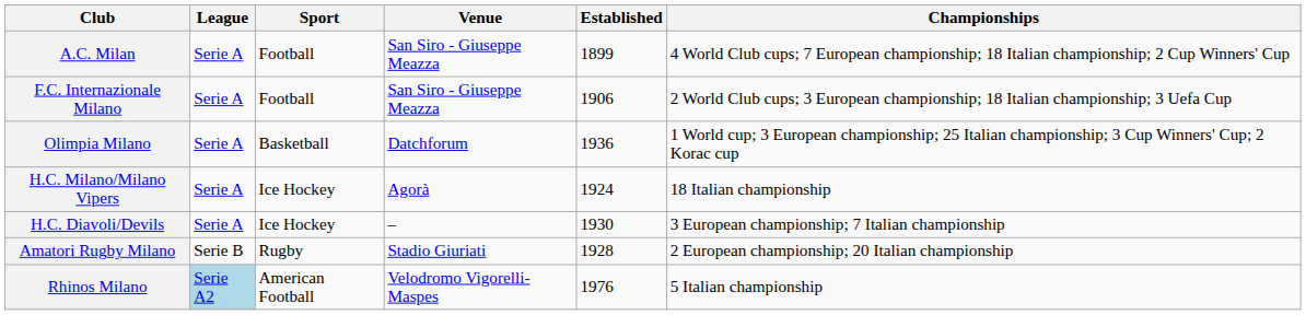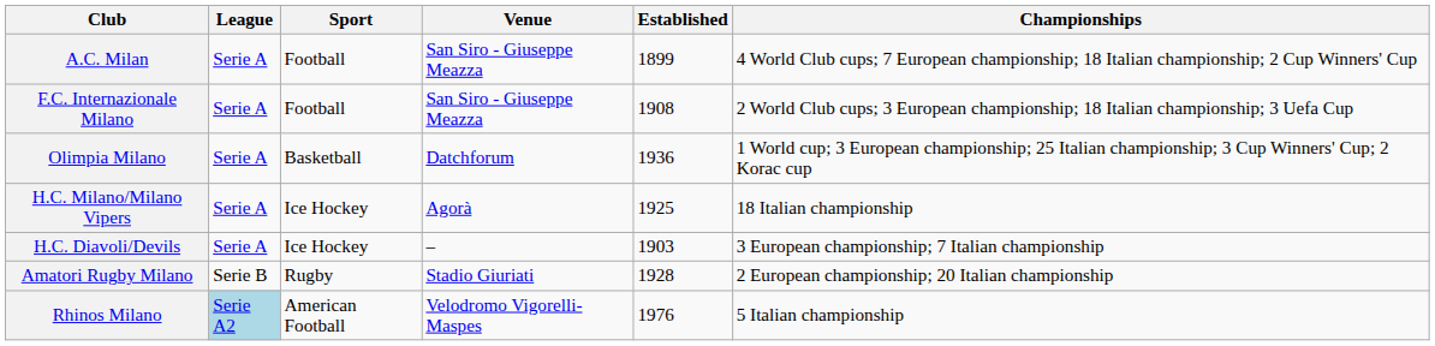F.C. Internazionale Milano | Established: 1906 -> 1908
H.C. Milano/Milano Vipers | Established: 1924 -> 1925
H.C. Diavoli/Devils | Established: 1930 -> 1903
